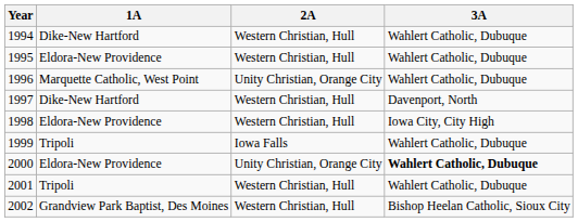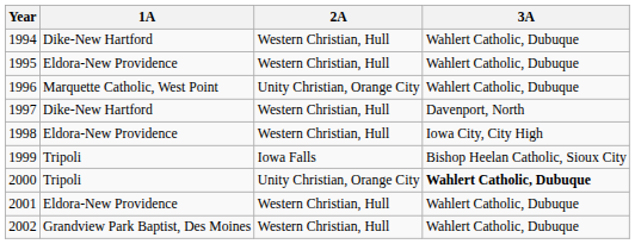1999 | 3A: Wahlert Catholic, Dubuque -> Bishop Heelan Catholic, Sioux City
2000 | 1A: Eldora-New Providence -> Tripoli
2001 | 1A: Tripoli -> Eldora-New Providence
2002 | 3A: Bishop Heelan Catholic, Sioux City -> Wahlert Catholic, Dubuque
